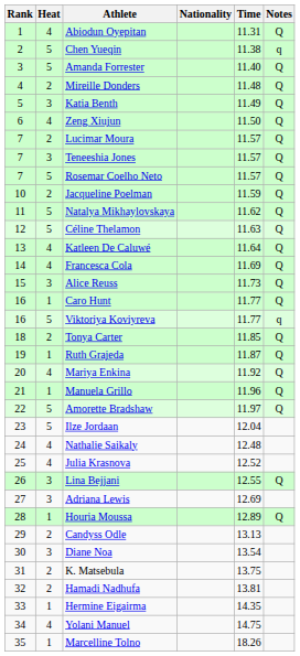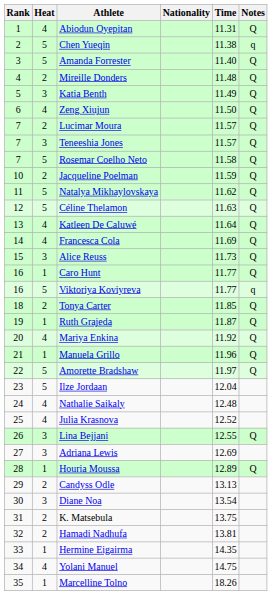Rosemar Coelho Neto | Time: 11.57 -> 11.58
